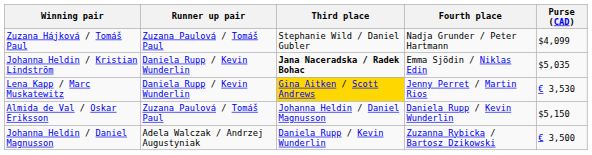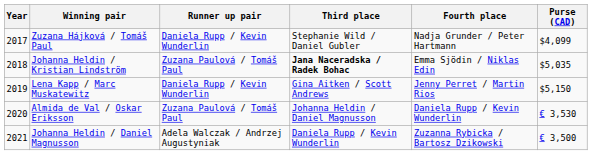+ column: Year | 2017 | 2018 | 2019 | 2020 | 2021
Zuzana Hájková / Tomáš Paul | Runner up pair: Zuzana Paulová / Tomáš Paul -> Daniela Rupp / Kevin Wunderlin
Johanna Heldin / Kristian Lindström | Runner up pair: Daniela Rupp / Kevin Wunderlin -> Zuzana Paulová / Tomáš Paul
Lena Kapp / Marc Muskatewitz | Third place: gold background -> no background
Lena Kapp / Marc Muskatewitz | Purse (CAD): € 3,530 -> $5,150
Almida de Val / Oskar Eriksson | Purse (CAD): $5,150 -> € 3,530
